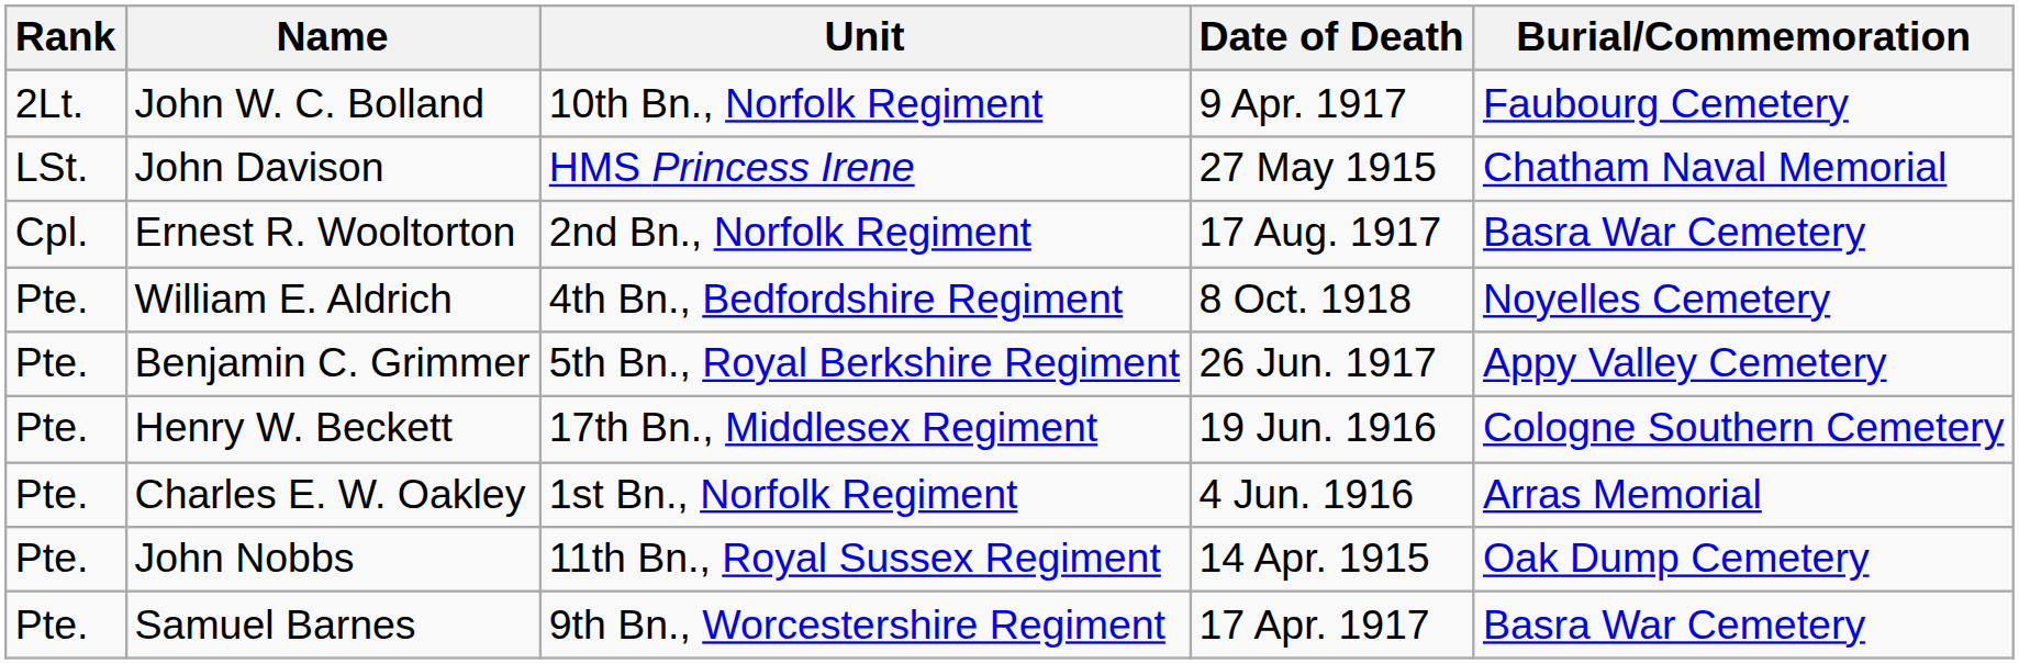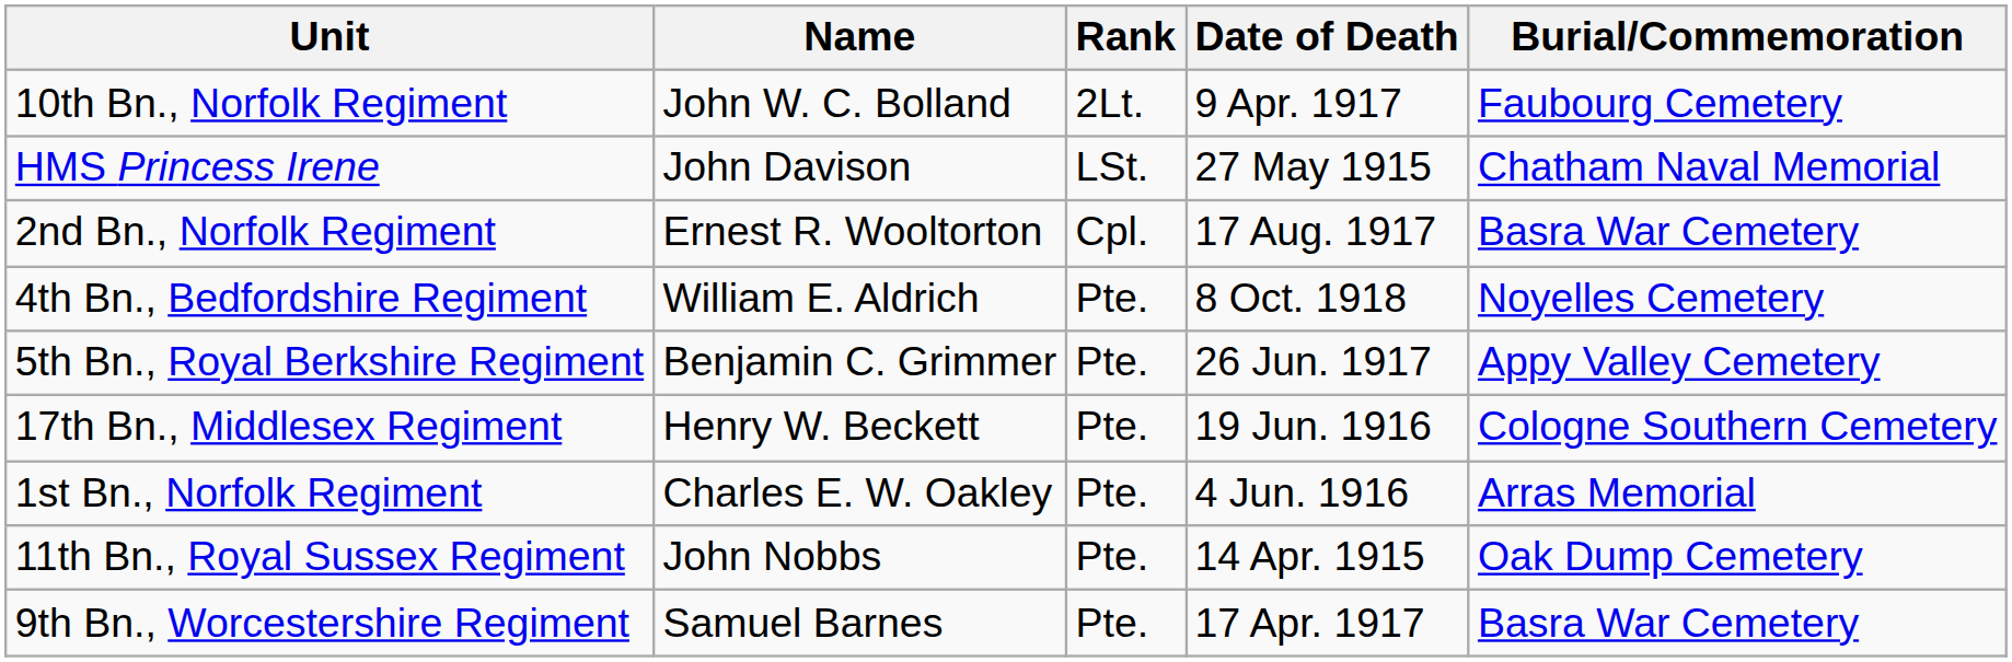columns swapped: Rank <-> Unit
